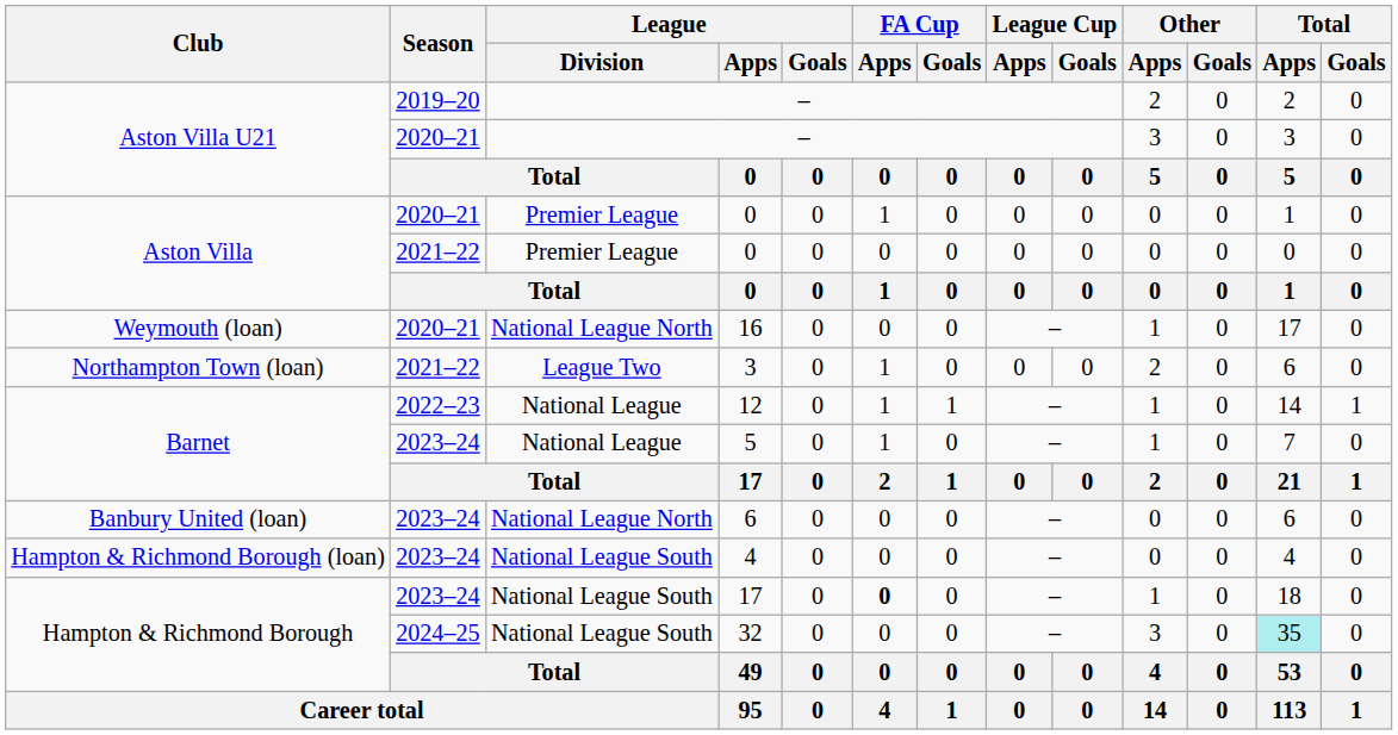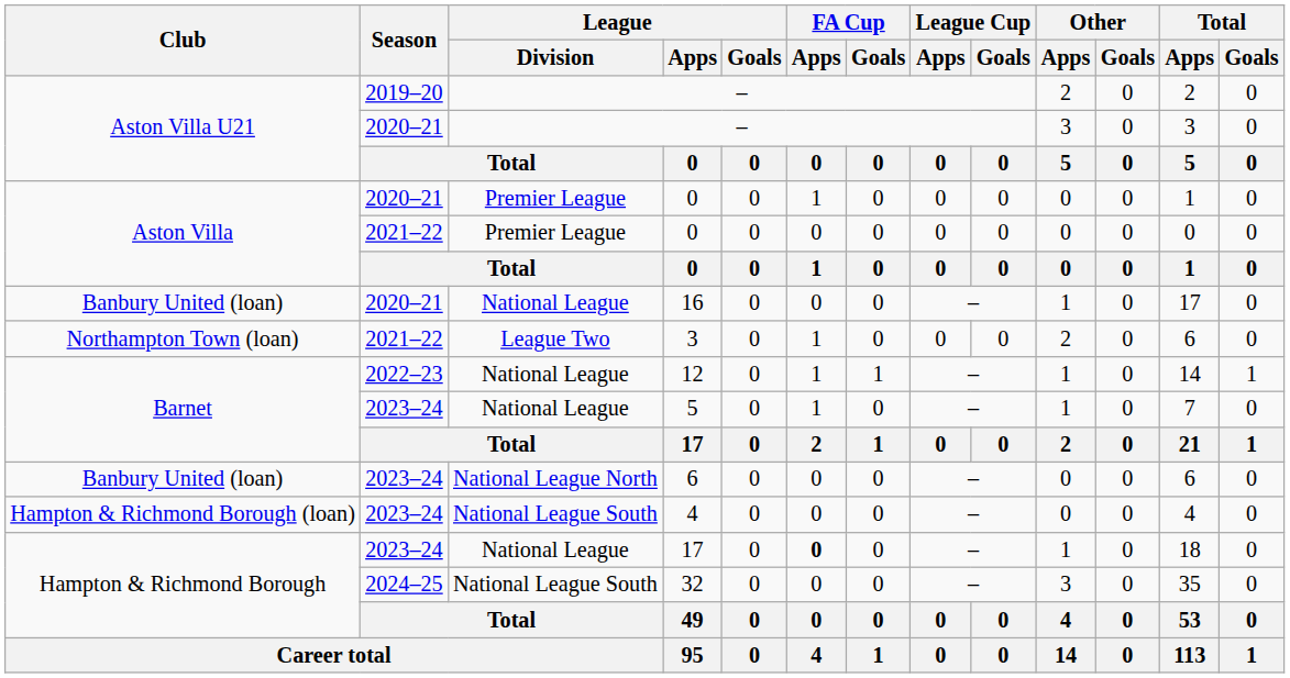16 | Club: Weymouth (loan) -> Banbury United (loan)
16 | League / Division: National League North -> National League
2023–24 / 17 | League / Division: National League South -> National League
32 | Total / Apps: paleturquoise background -> no background
